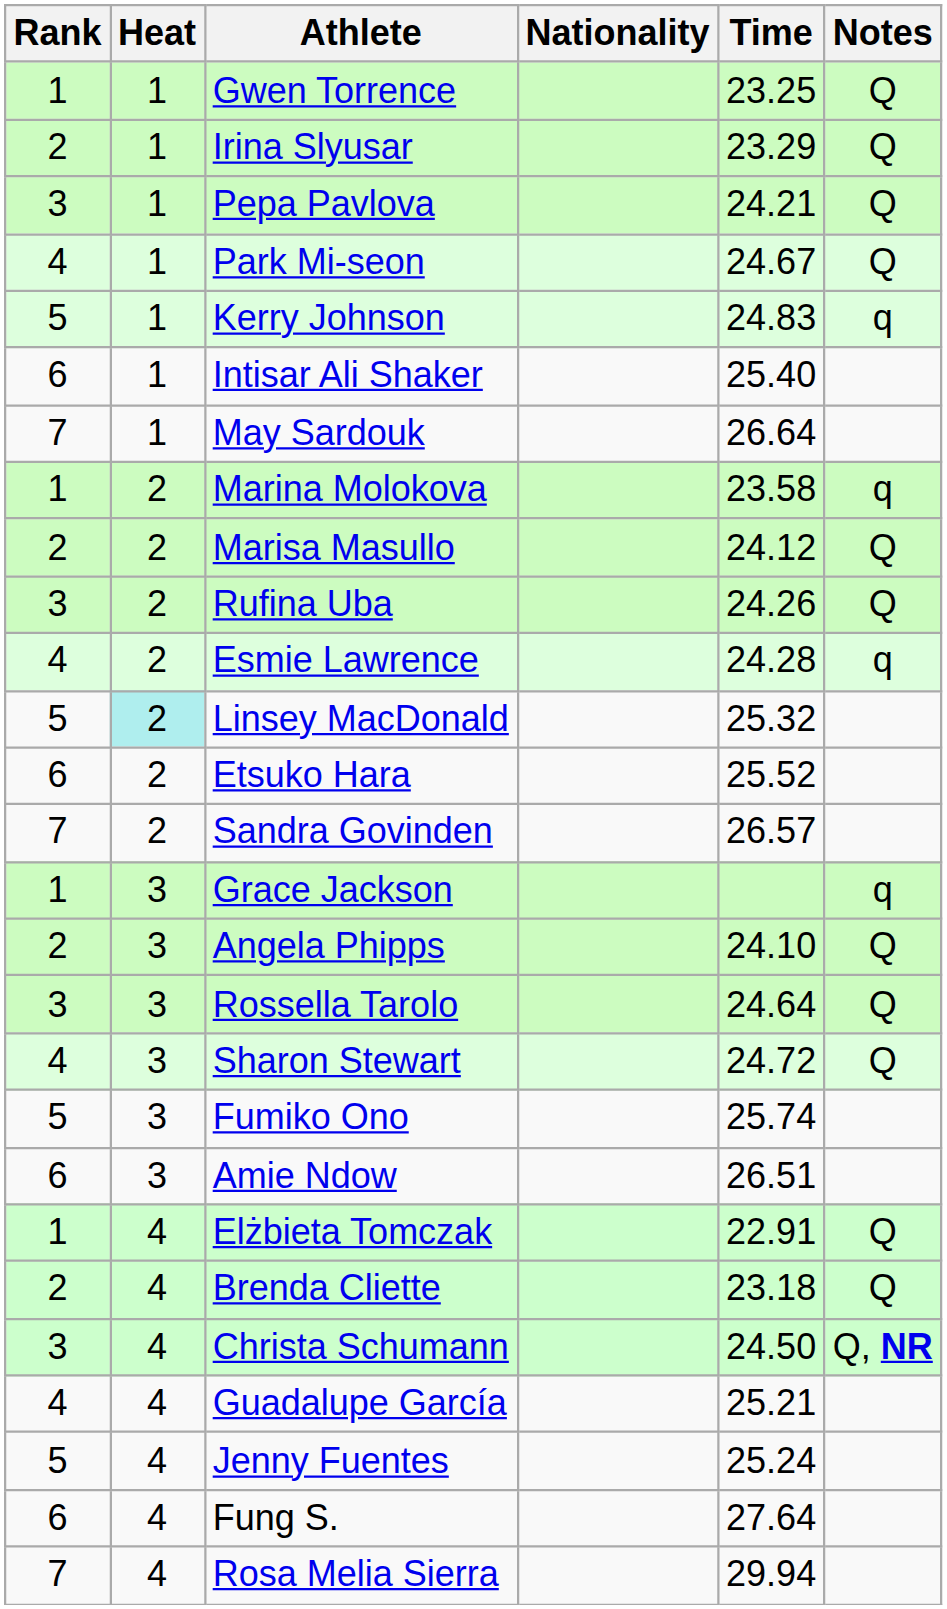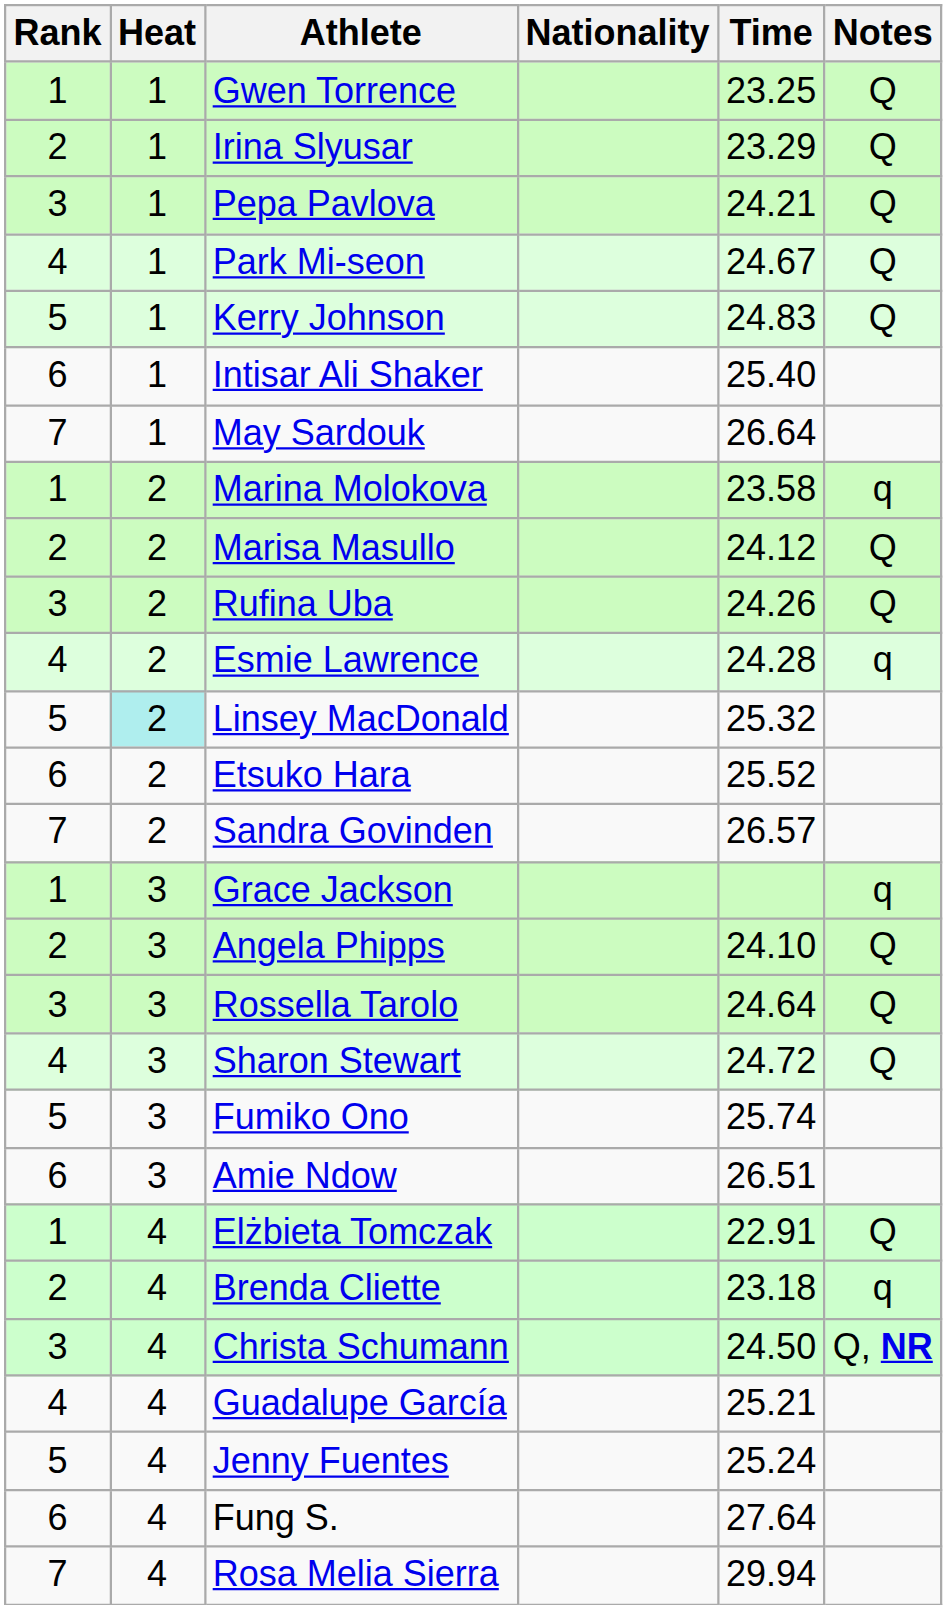Kerry Johnson | Notes: q -> Q
Brenda Cliette | Notes: Q -> q
